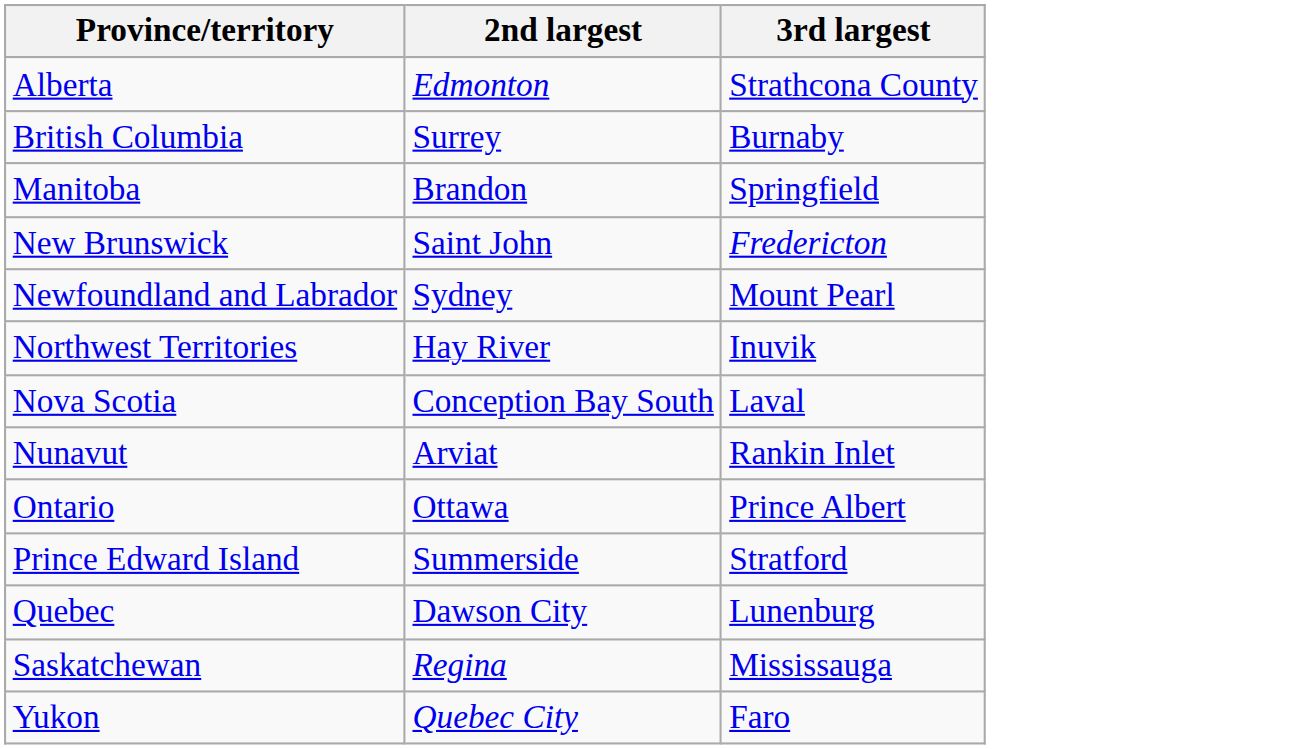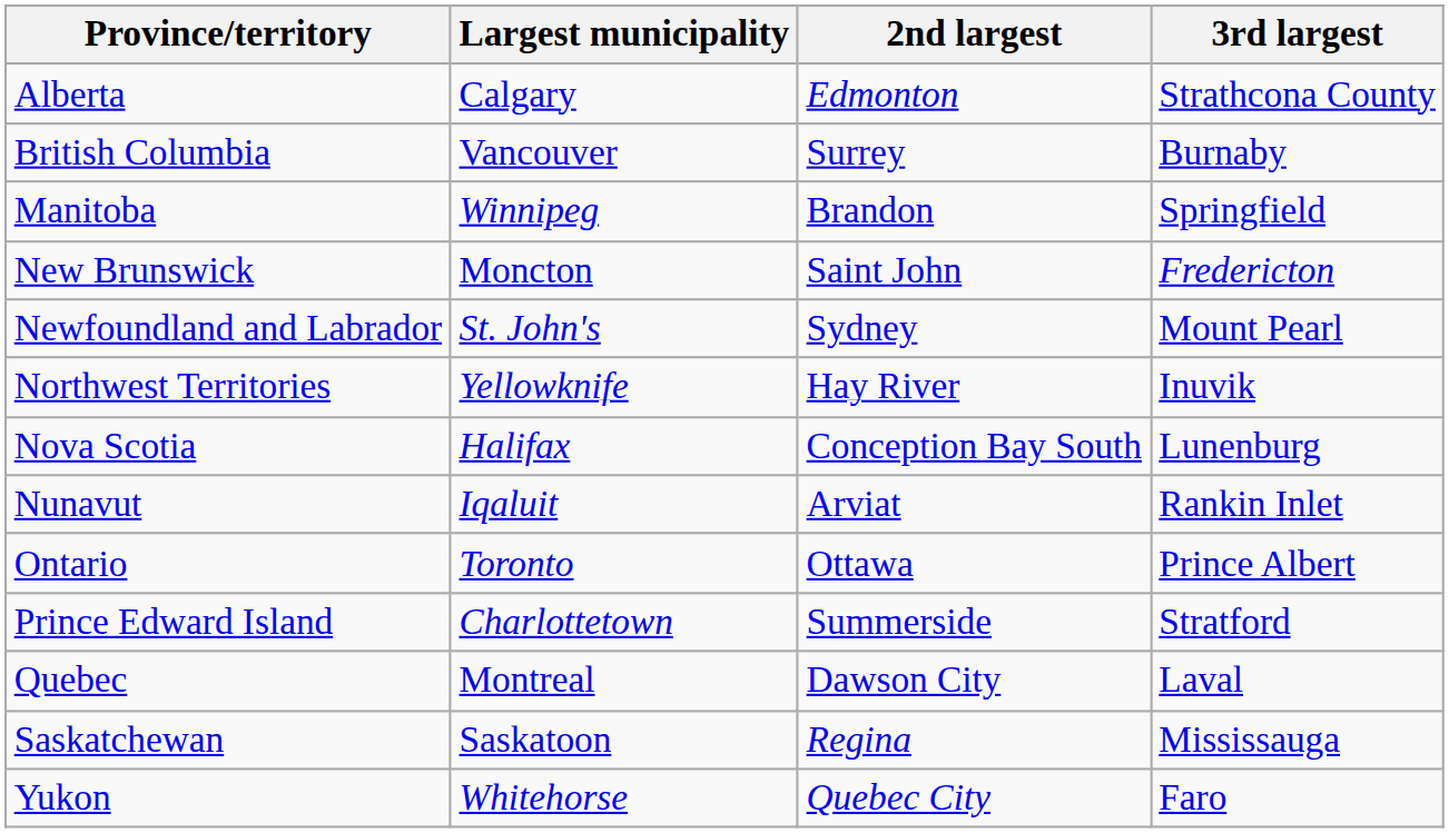+ column: Largest municipality | Calgary | Vancouver | Winnipeg | Moncton | St. John's | Yellowknife | Halifax | Iqaluit | Toronto | Charlottetown | Montreal | Saskatoon | Whitehorse
Nova Scotia | 3rd largest: Laval -> Lunenburg
Quebec | 3rd largest: Lunenburg -> Laval
